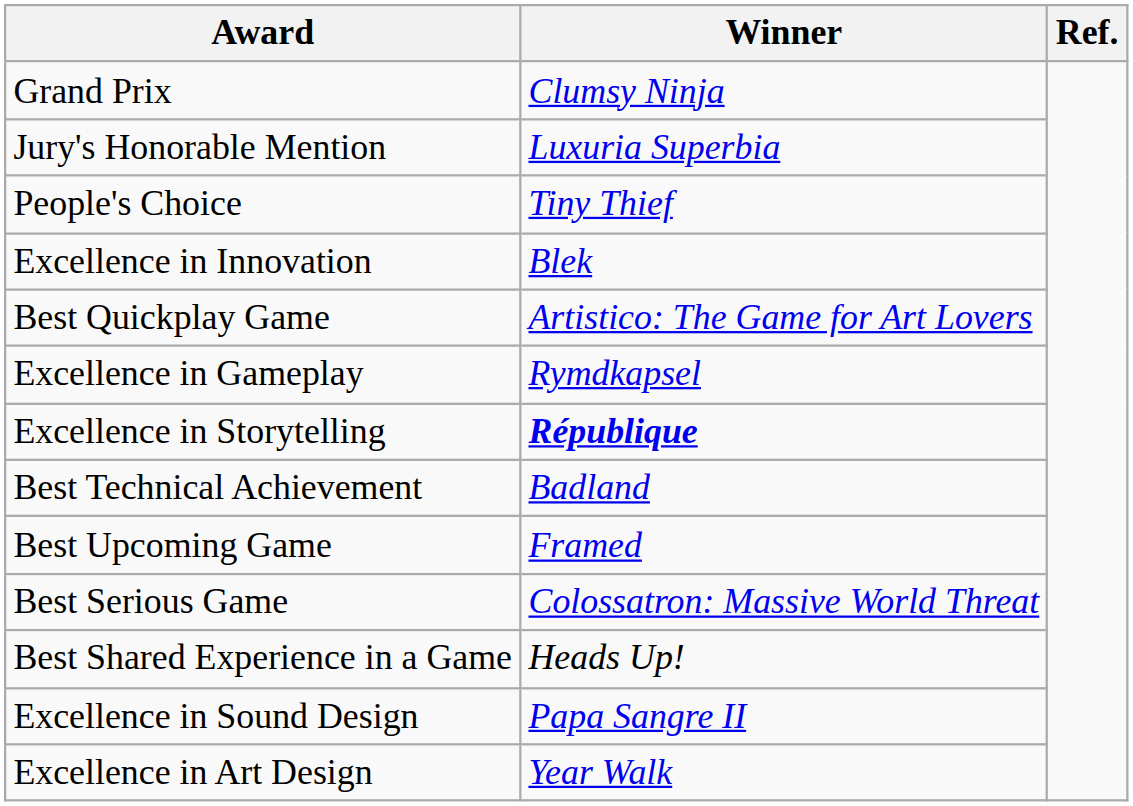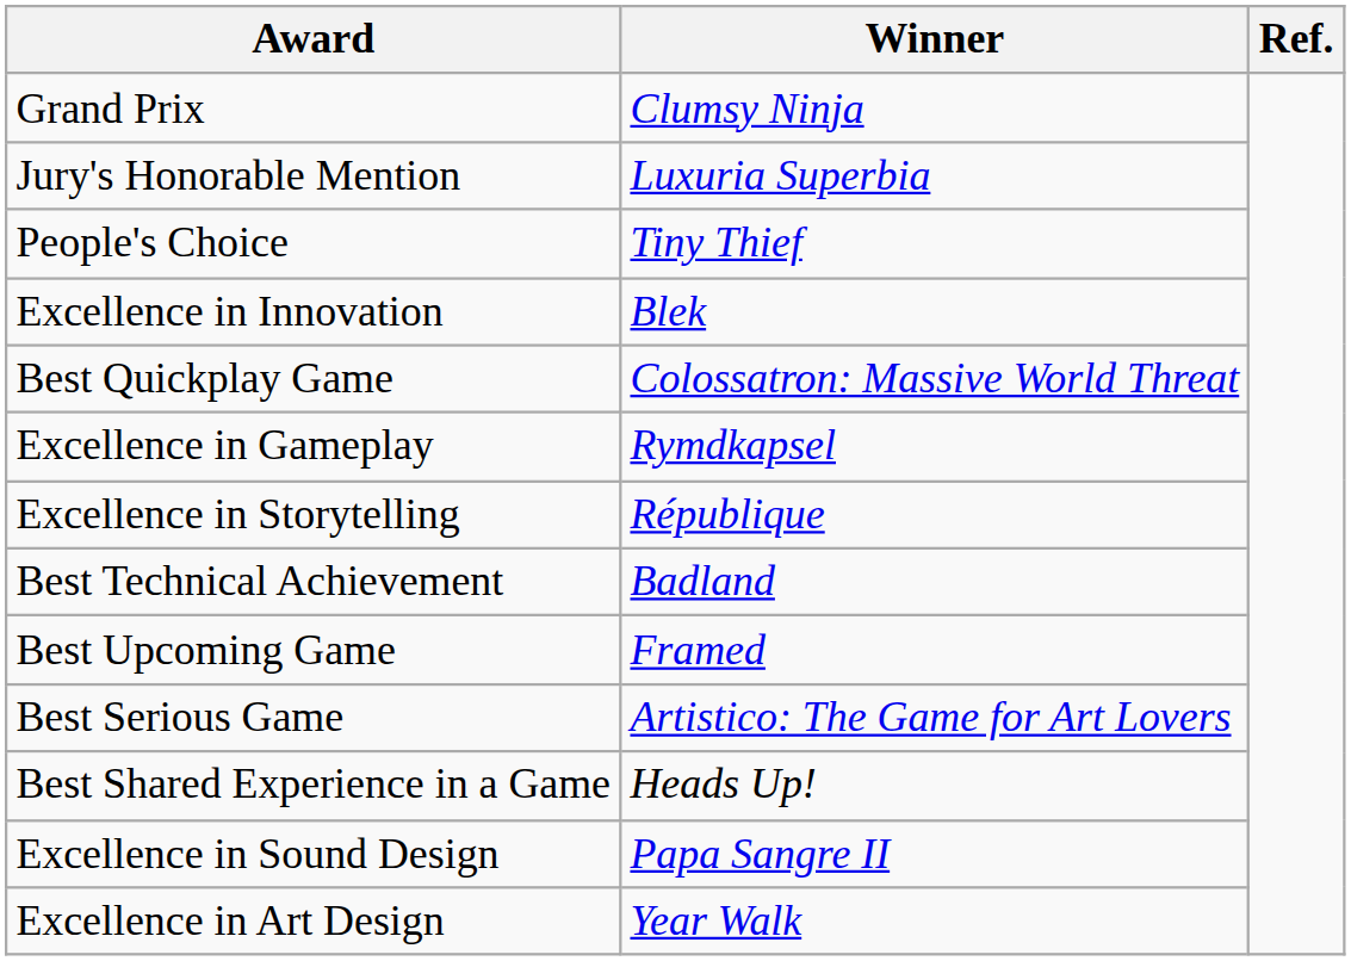Best Quickplay Game | Winner: Artistico: The Game for Art Lovers -> Colossatron: Massive World Threat
Excellence in Storytelling | Winner: bold -> normal
Best Serious Game | Winner: Colossatron: Massive World Threat -> Artistico: The Game for Art Lovers
